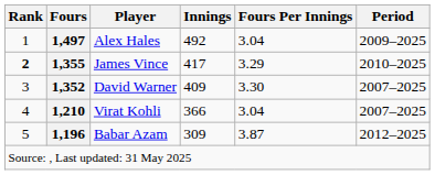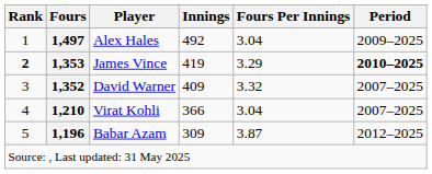James Vince | Fours: 1,355 -> 1,353
James Vince | Innings: 417 -> 419
James Vince | Period: normal -> bold
David Warner | Fours Per Innings: 3.30 -> 3.32
